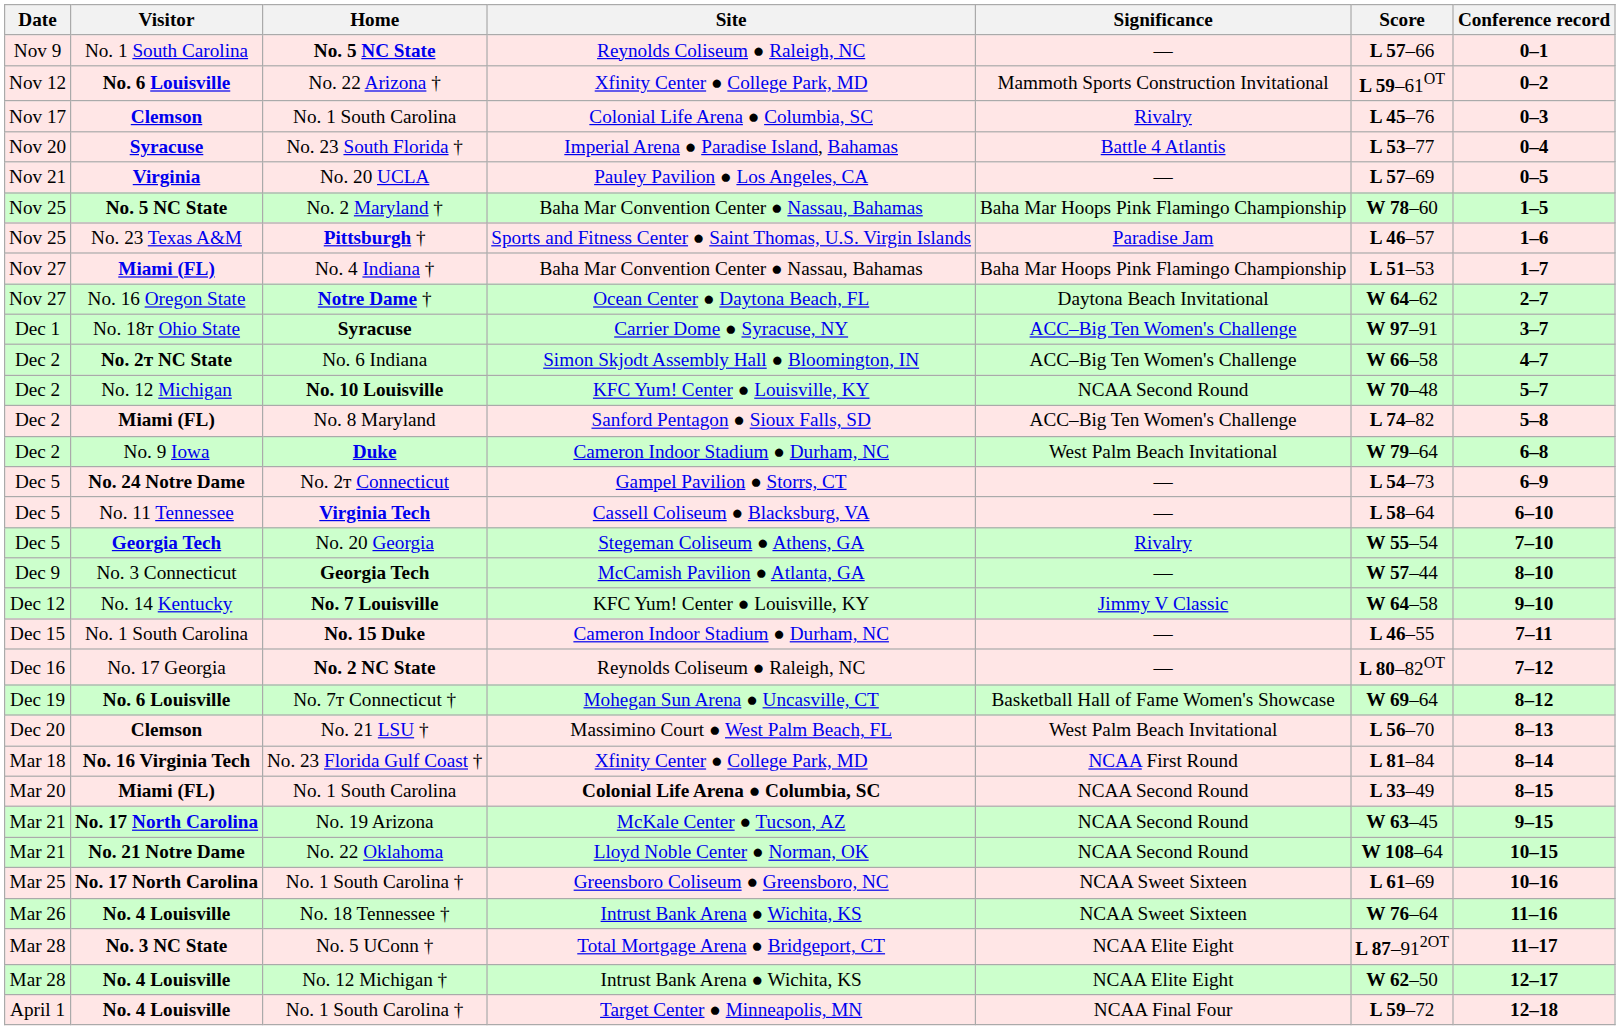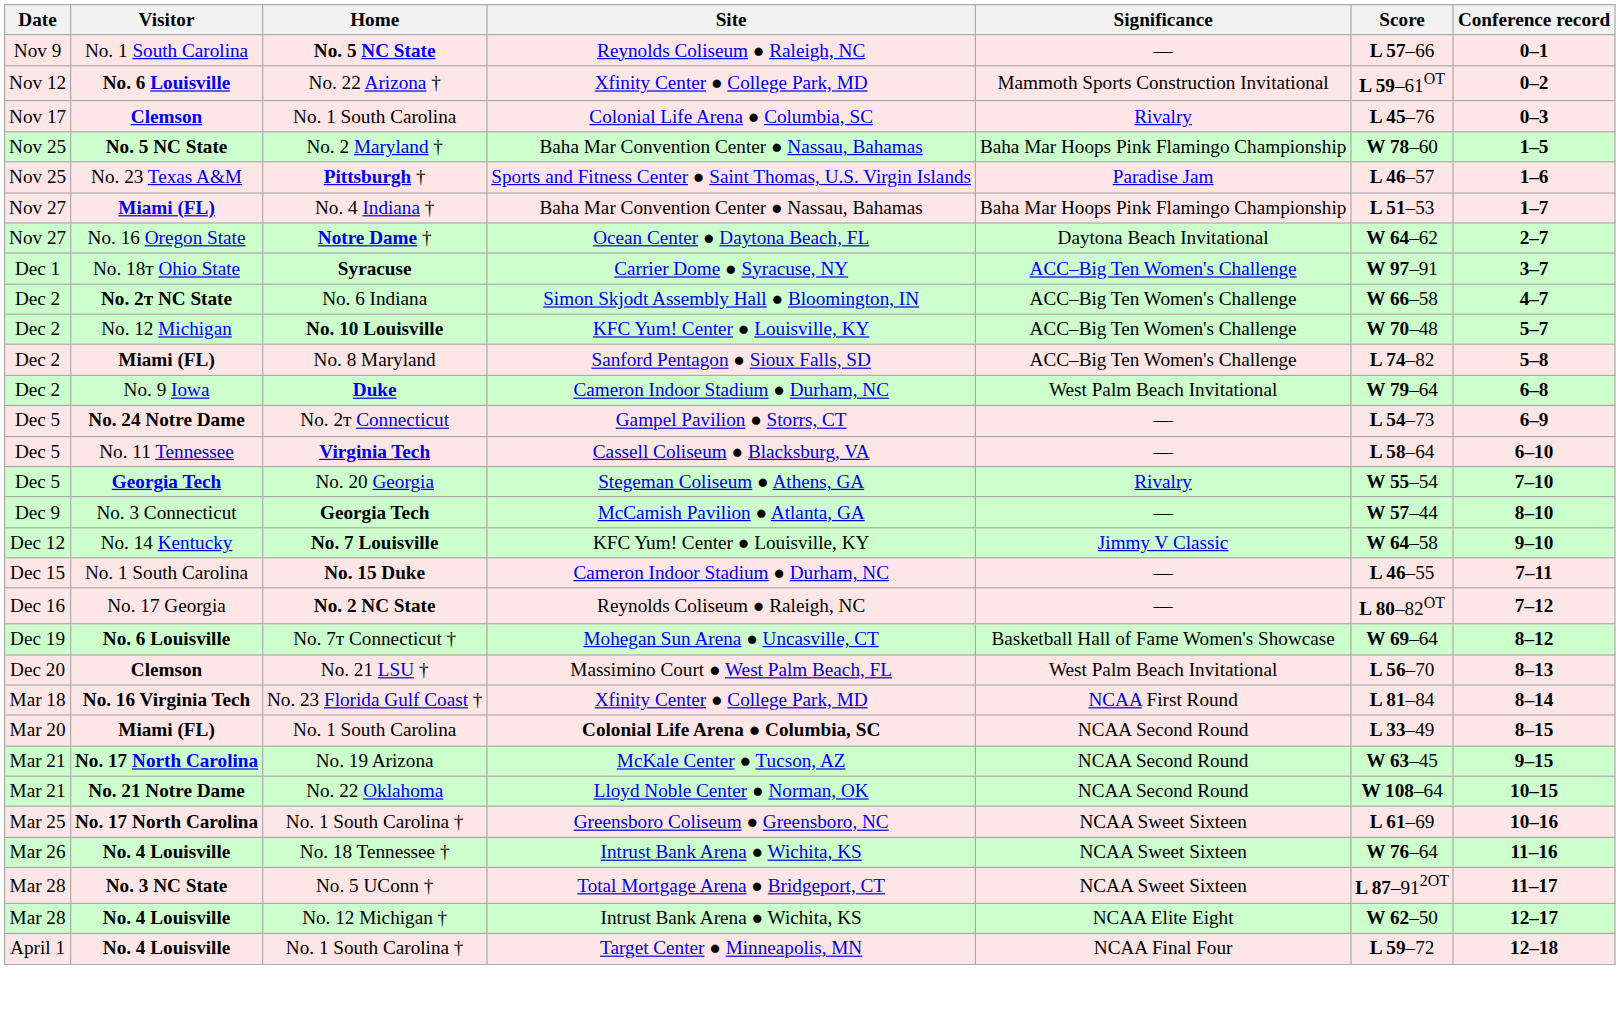- row: Nov 20 | Syracuse | No. 23 South Florida † | Imperial Arena ● Paradise Island, Bahamas | Battle 4 Atlantis | L 53–77 | 0–4
- row: Nov 21 | Virginia | No. 20 UCLA | Pauley Pavilion ● Los Angeles, CA | ― | L 57–69 | 0–5
No. 10 Louisville | Significance: NCAA Second Round -> ACC–Big Ten Women's Challenge
No. 5 UConn † | Significance: NCAA Elite Eight -> NCAA Sweet Sixteen
